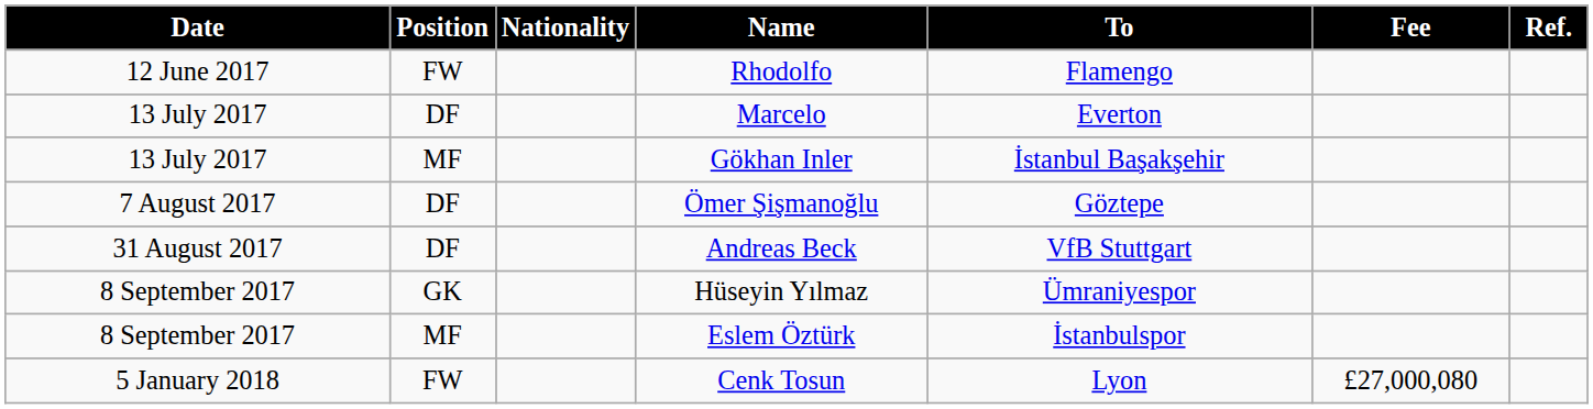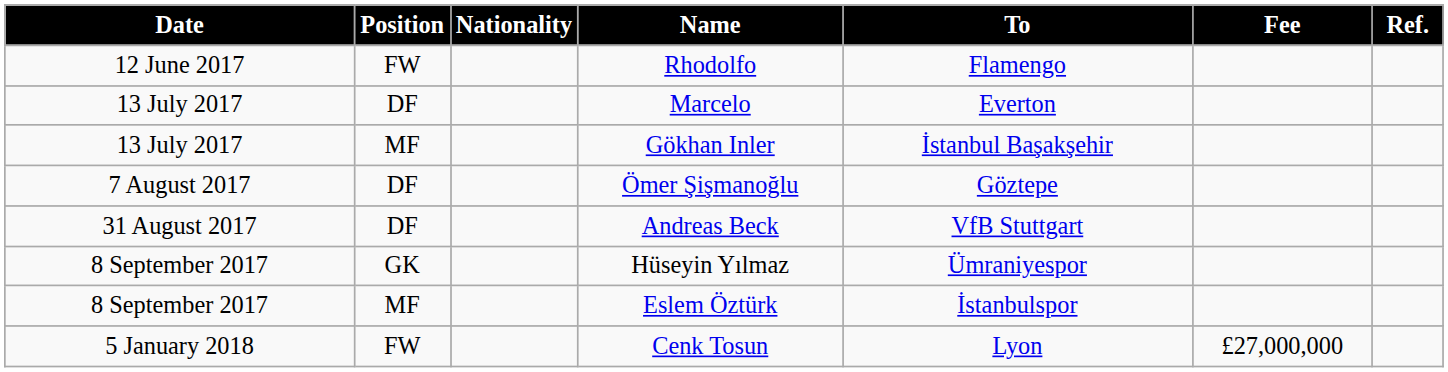Cenk Tosun | Fee: £27,000,080 -> £27,000,000
